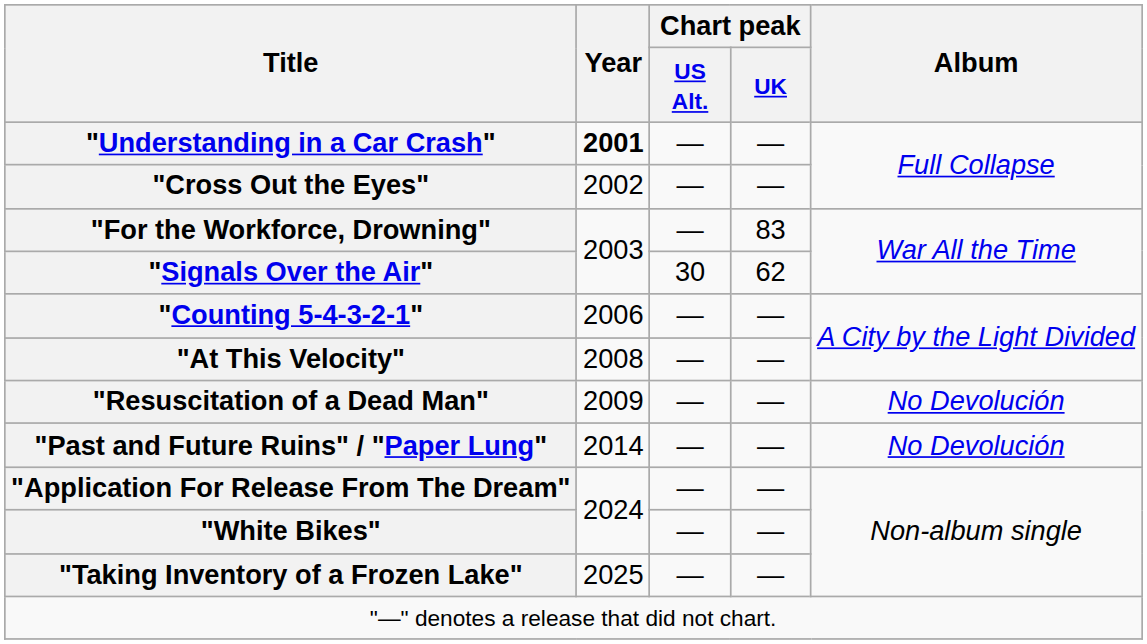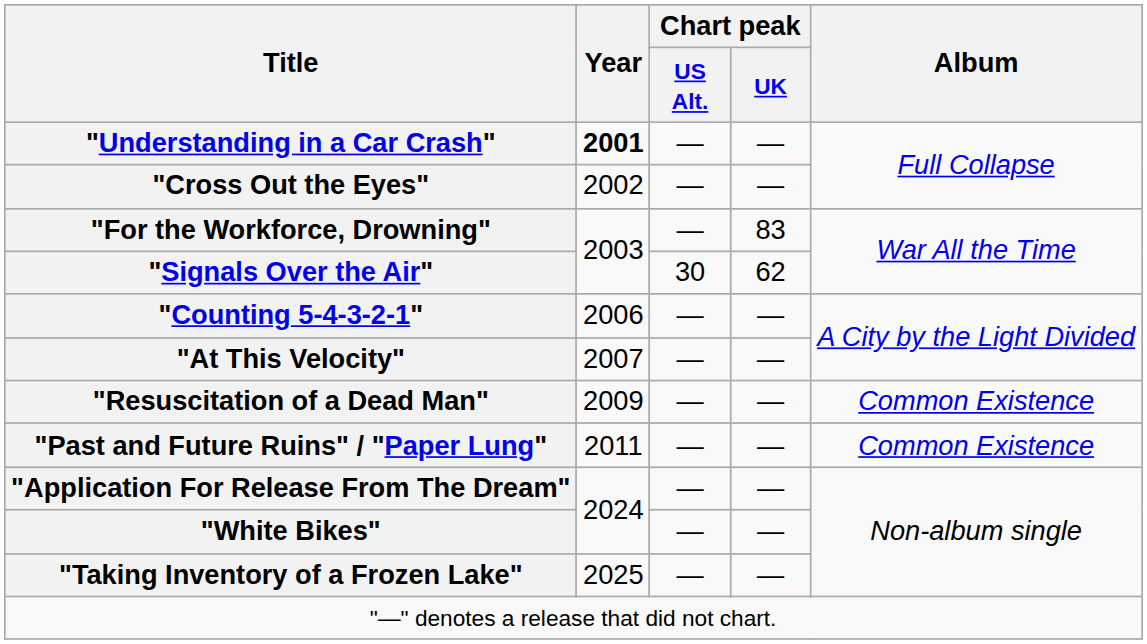"At This Velocity" | Year: 2008 -> 2007
"Resuscitation of a Dead Man" | Album: No Devolución -> Common Existence
"Past and Future Ruins" / "Paper Lung" | Year: 2014 -> 2011
"Past and Future Ruins" / "Paper Lung" | Album: No Devolución -> Common Existence
